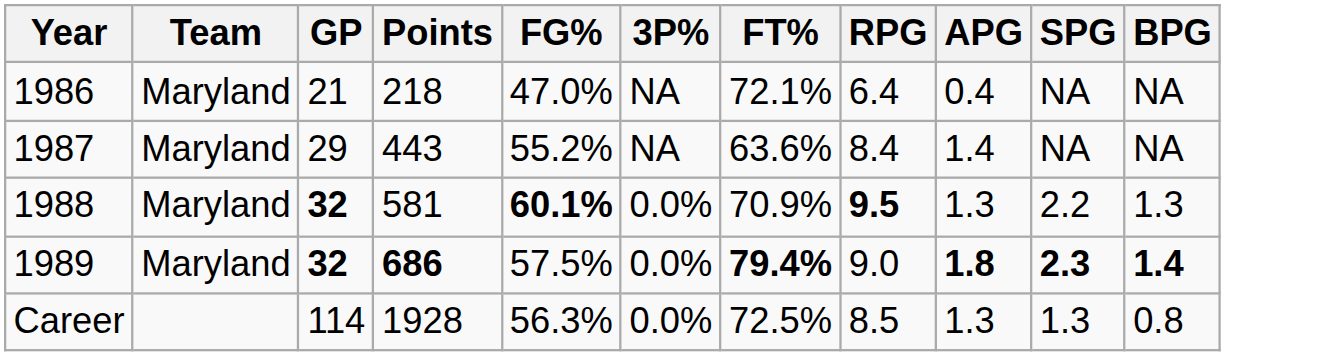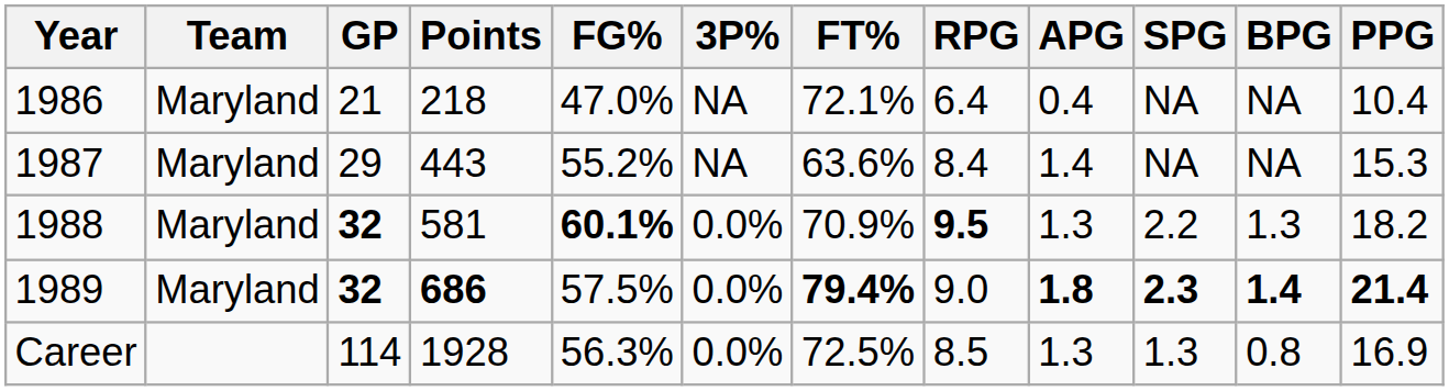+ column: PPG | 10.4 | 15.3 | 18.2 | 21.4 | 16.9
